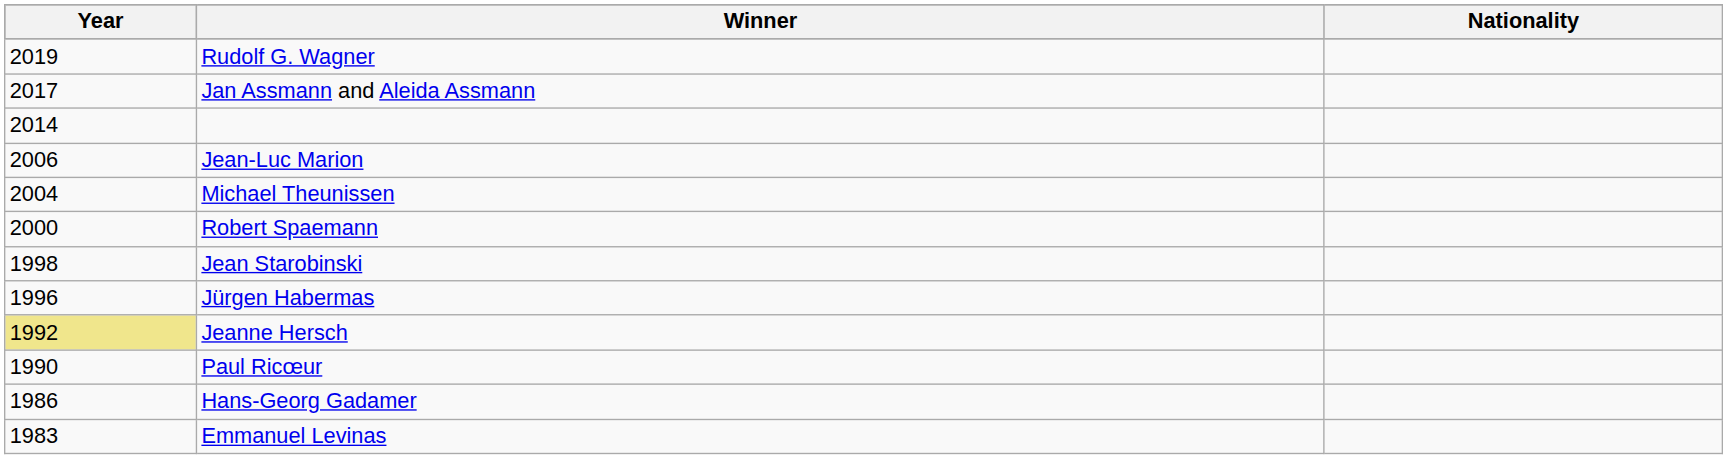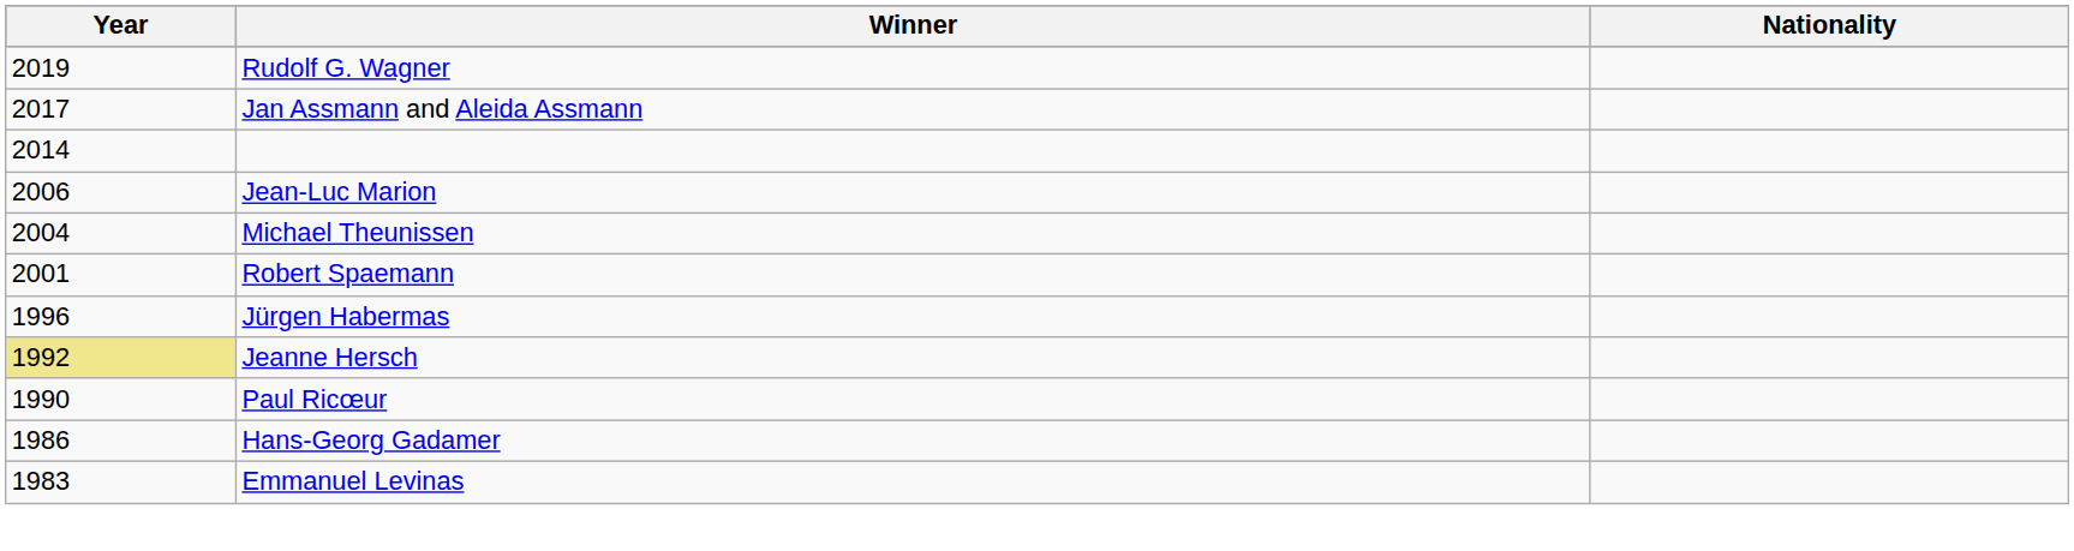Robert Spaemann | Year: 2000 -> 2001
- row: 1998 | Jean Starobinski
